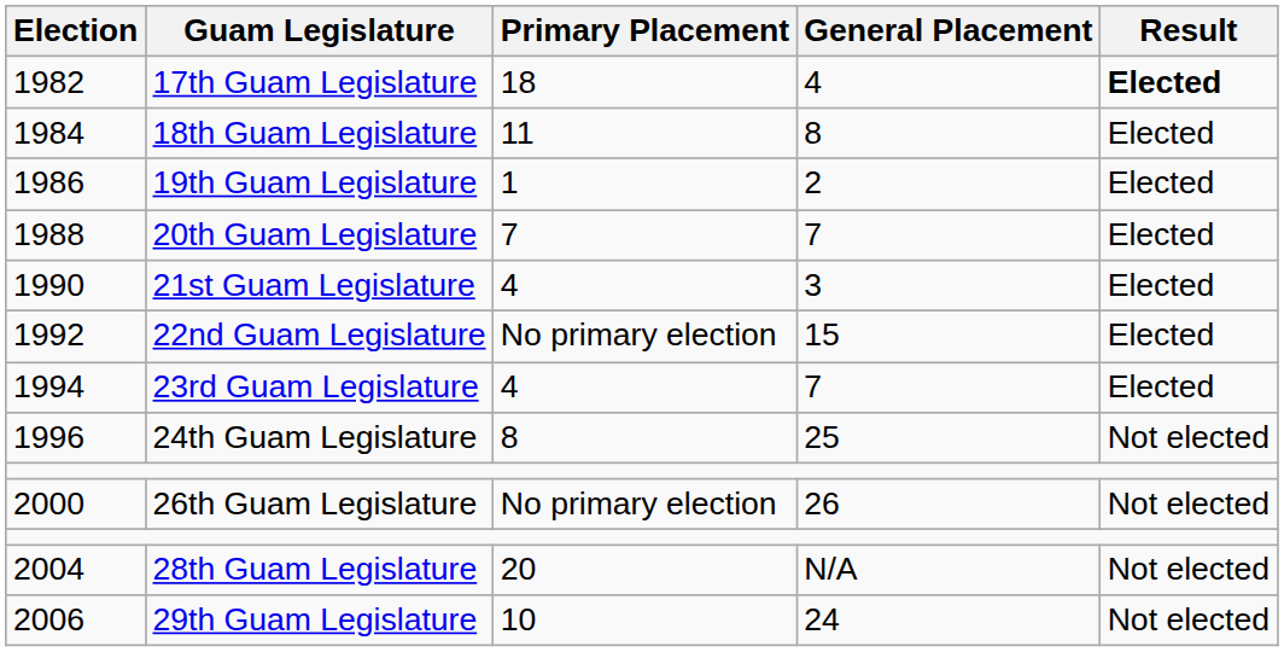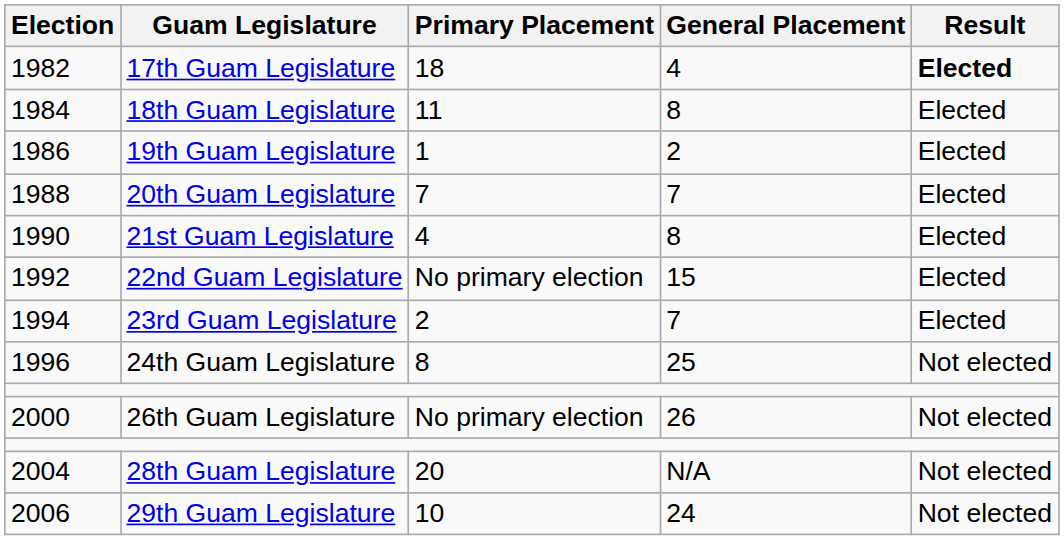21st Guam Legislature | General Placement: 3 -> 8
23rd Guam Legislature | Primary Placement: 4 -> 2
